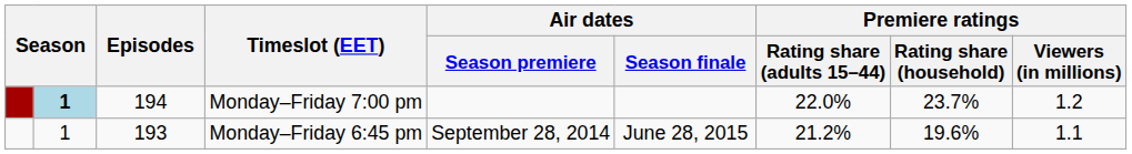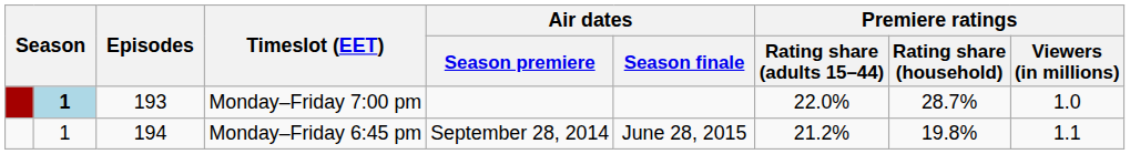Monday–Friday 7:00 pm | Episodes: 194 -> 193
Monday–Friday 7:00 pm | Premiere ratings / Rating share (household): 23.7% -> 28.7%
Monday–Friday 7:00 pm | Premiere ratings / Viewers (in millions): 1.2 -> 1.0
Monday–Friday 6:45 pm | Episodes: 193 -> 194
Monday–Friday 6:45 pm | Premiere ratings / Rating share (household): 19.6% -> 19.8%
